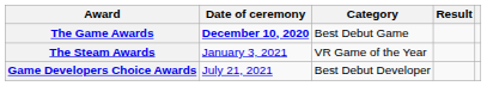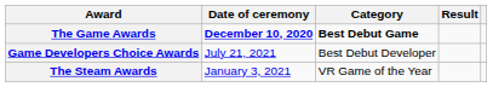The Game Awards | Category: normal -> bold
rows swapped: The Steam Awards <-> Game Developers Choice Awards
